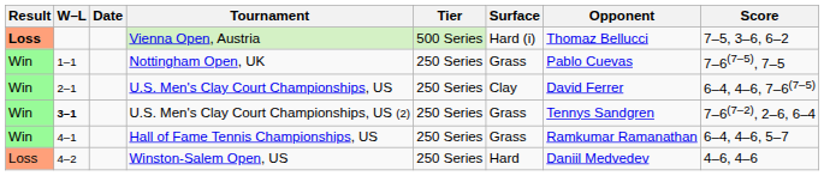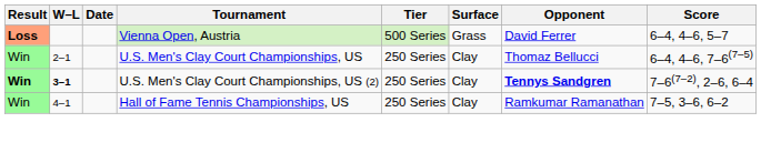Vienna Open, Austria | Surface: Hard (i) -> Grass
Vienna Open, Austria | Opponent: Thomaz Bellucci -> David Ferrer
Vienna Open, Austria | Score: 7–5, 3–6, 6–2 -> 6–4, 4–6, 5–7
- row: Win | 1–1 | Nottingham Open, UK | 250 Series | Grass | Pablo Cuevas | 7–6(7–5), 7–5
U.S. Men's Clay Court Championships, US | Opponent: David Ferrer -> Thomaz Bellucci
U.S. Men's Clay Court Championships, US (2) | Result: normal -> bold
U.S. Men's Clay Court Championships, US (2) | Surface: Grass -> Clay
U.S. Men's Clay Court Championships, US (2) | Opponent: normal -> bold
Hall of Fame Tennis Championships, US | Surface: Grass -> Clay
Hall of Fame Tennis Championships, US | Score: 6–4, 4–6, 5–7 -> 7–5, 3–6, 6–2
- row: Loss | 4–2 | Winston-Salem Open, US | 250 Series | Hard | Daniil Medvedev | 4–6, 4–6
